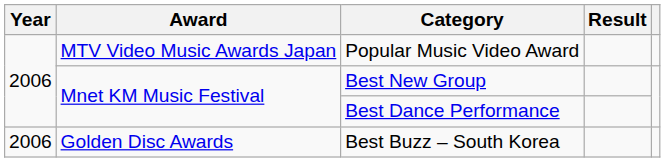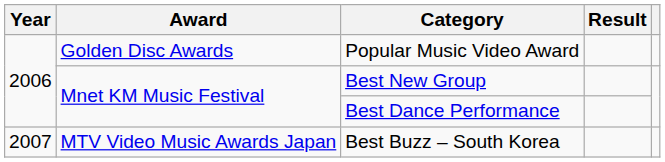Popular Music Video Award | Award: MTV Video Music Awards Japan -> Golden Disc Awards
Best Buzz – South Korea | Year: 2006 -> 2007
Best Buzz – South Korea | Award: Golden Disc Awards -> MTV Video Music Awards Japan
